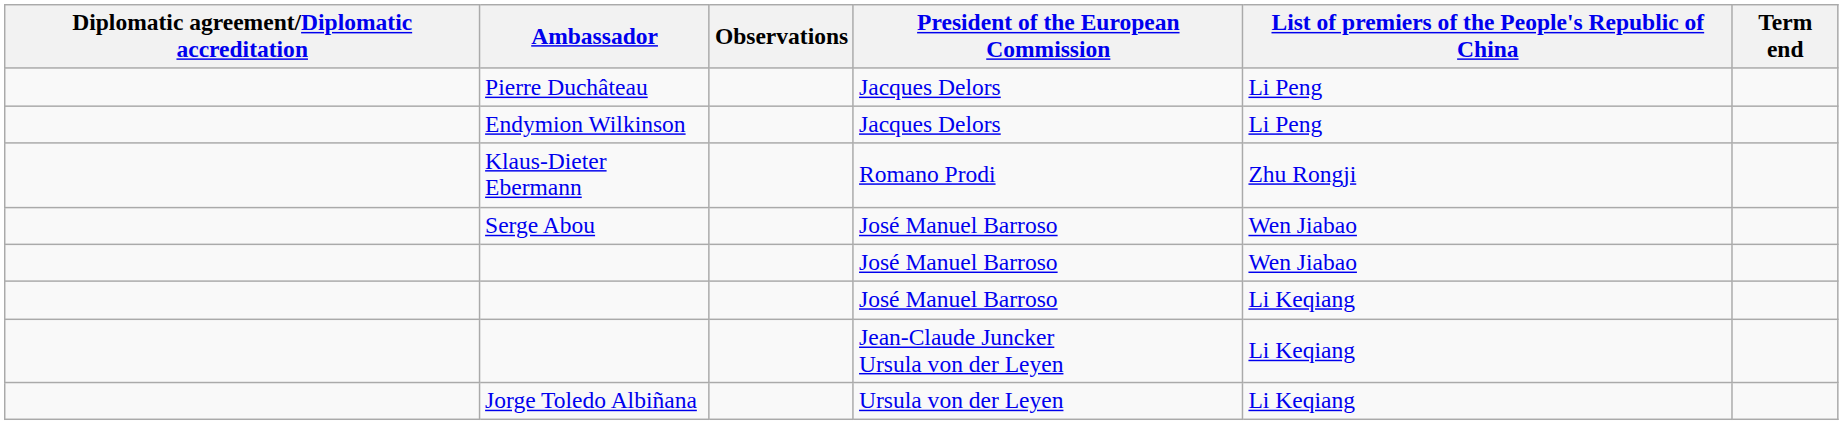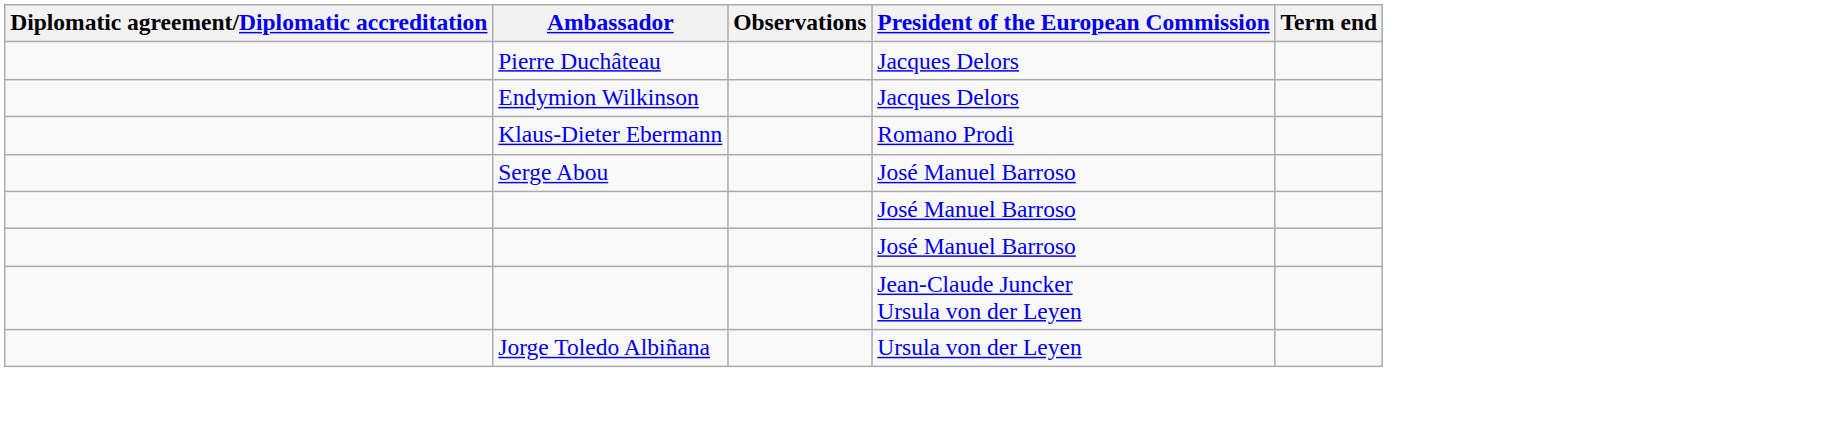- column: List of premiers of the People's Republic of China | Li Peng | Li Peng | Zhu Rongji | Wen Jiabao | Wen Jiabao | Li Keqiang | Li Keqiang | Li Keqiang
